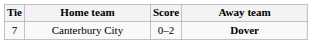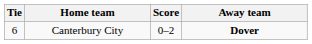Canterbury City | Tie: 7 -> 6
